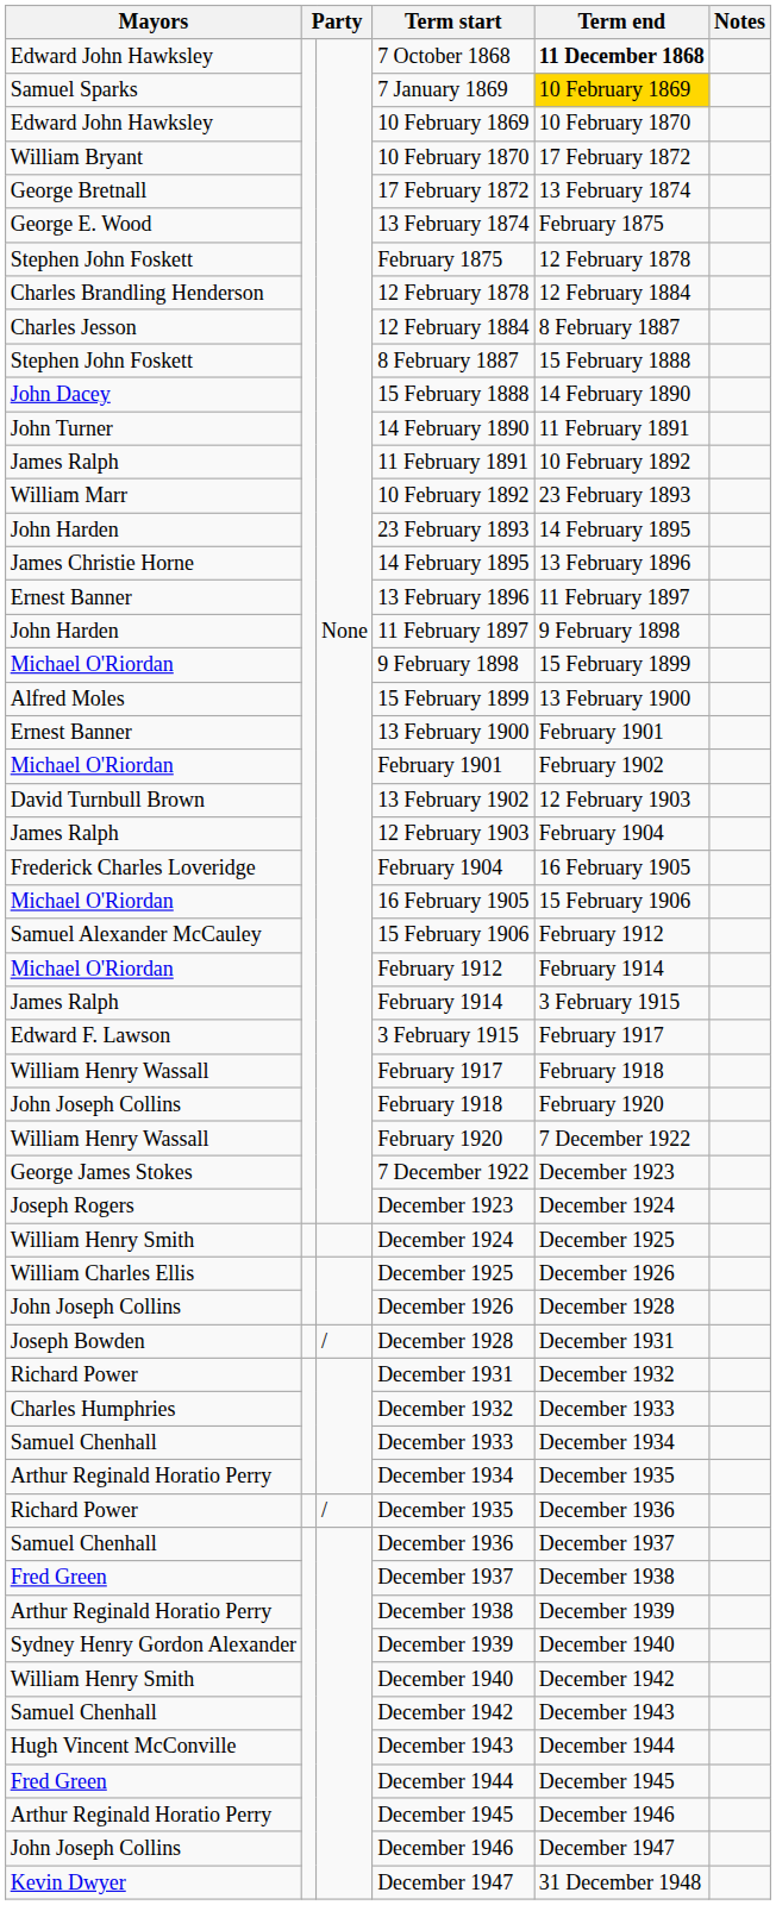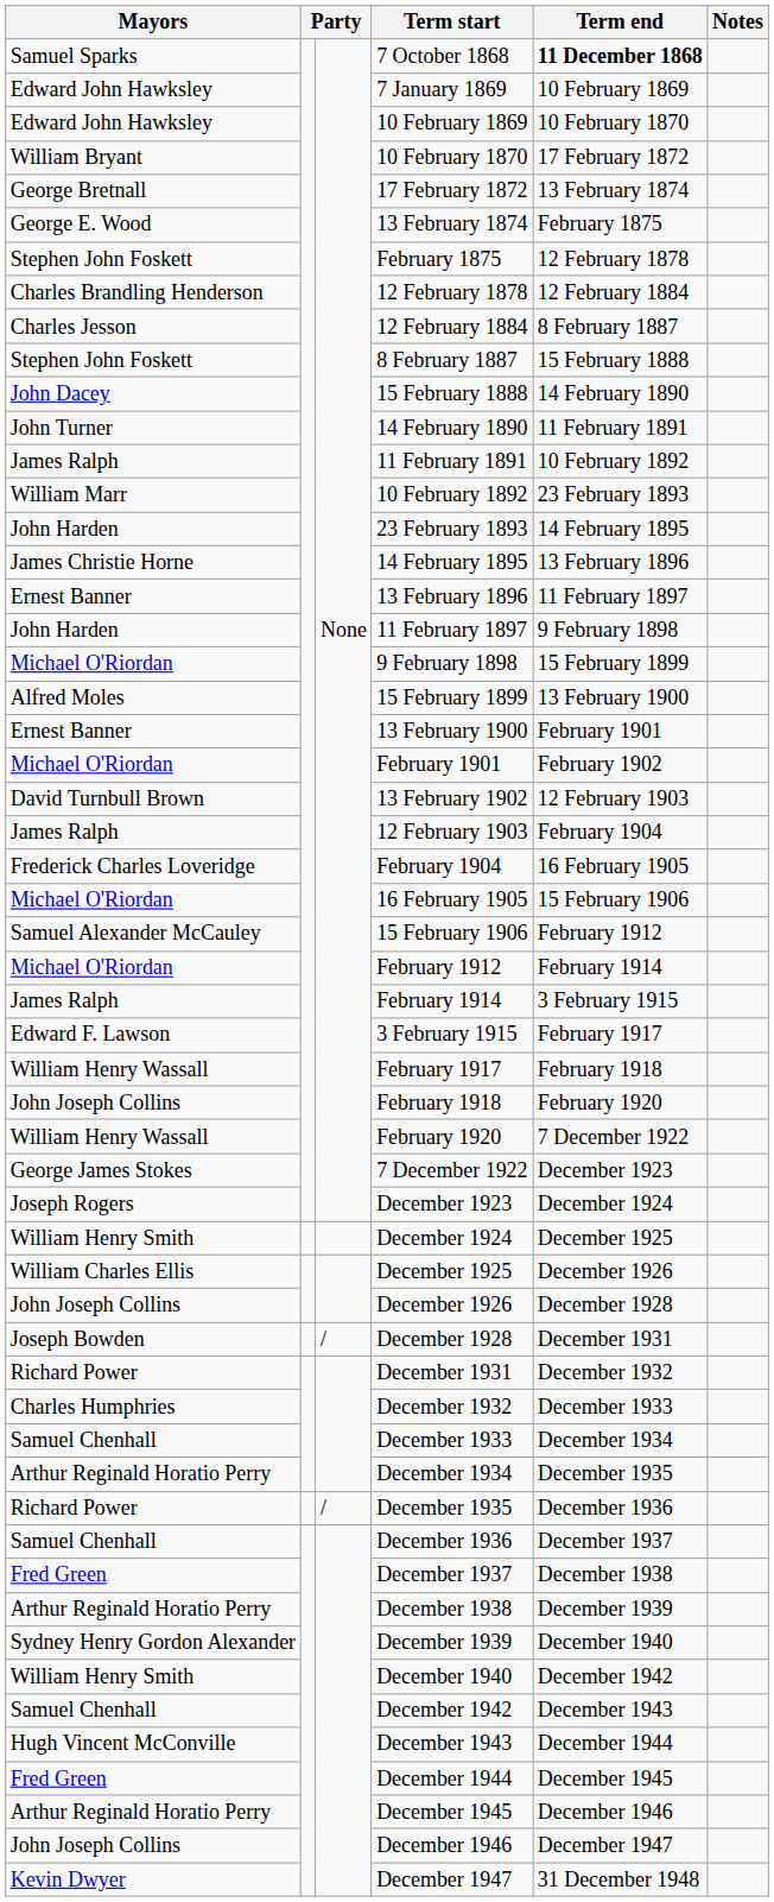7 October 1868 | Mayors: Edward John Hawksley -> Samuel Sparks
7 January 1869 | Mayors: Samuel Sparks -> Edward John Hawksley
7 January 1869 | Term end: gold background -> no background
